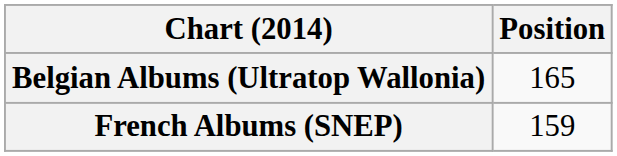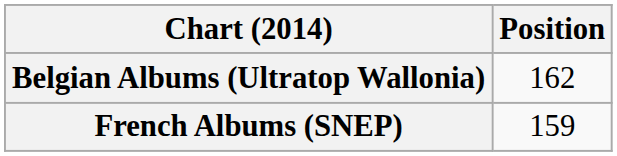Belgian Albums (Ultratop Wallonia) | Position: 165 -> 162
